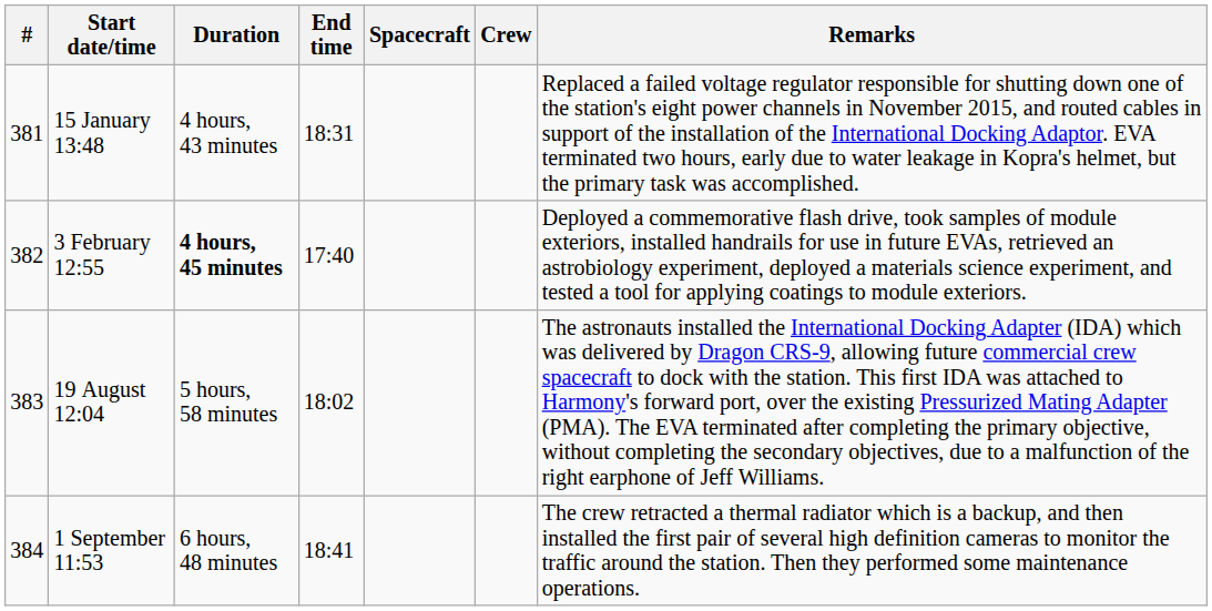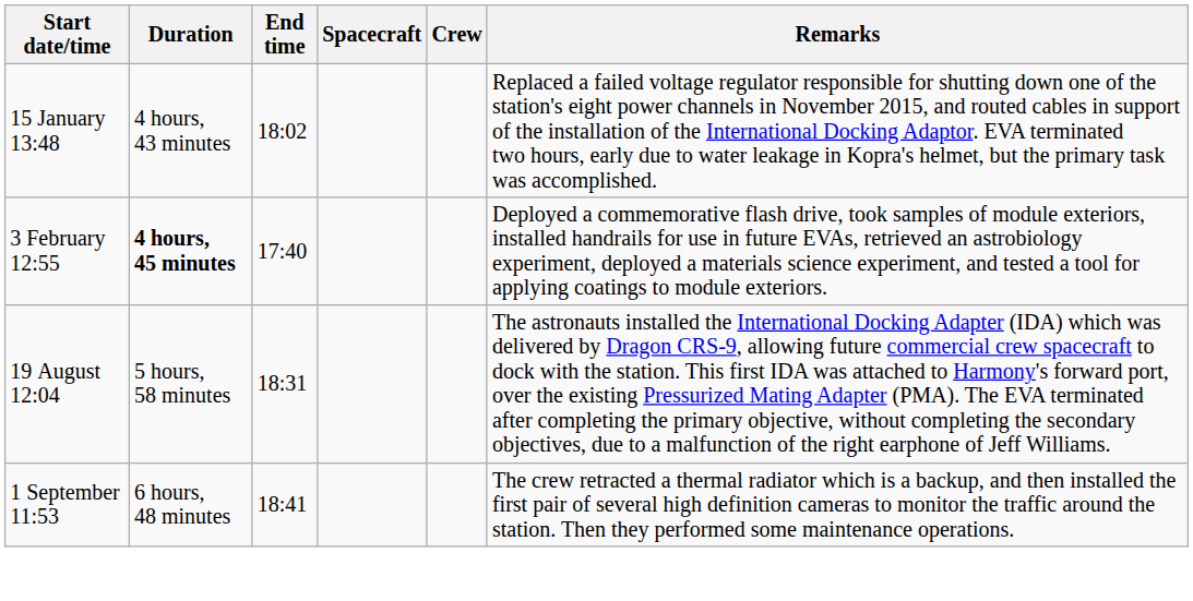- column: # | 381 | 382 | 383 | 384
15 January 13:48 | End time: 18:31 -> 18:02
19 August 12:04 | End time: 18:02 -> 18:31
